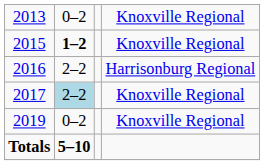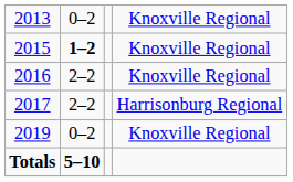2016 | column 4: Harrisonburg Regional -> Knoxville Regional
2017 | column 2: lightblue background -> no background
2017 | column 4: Knoxville Regional -> Harrisonburg Regional
